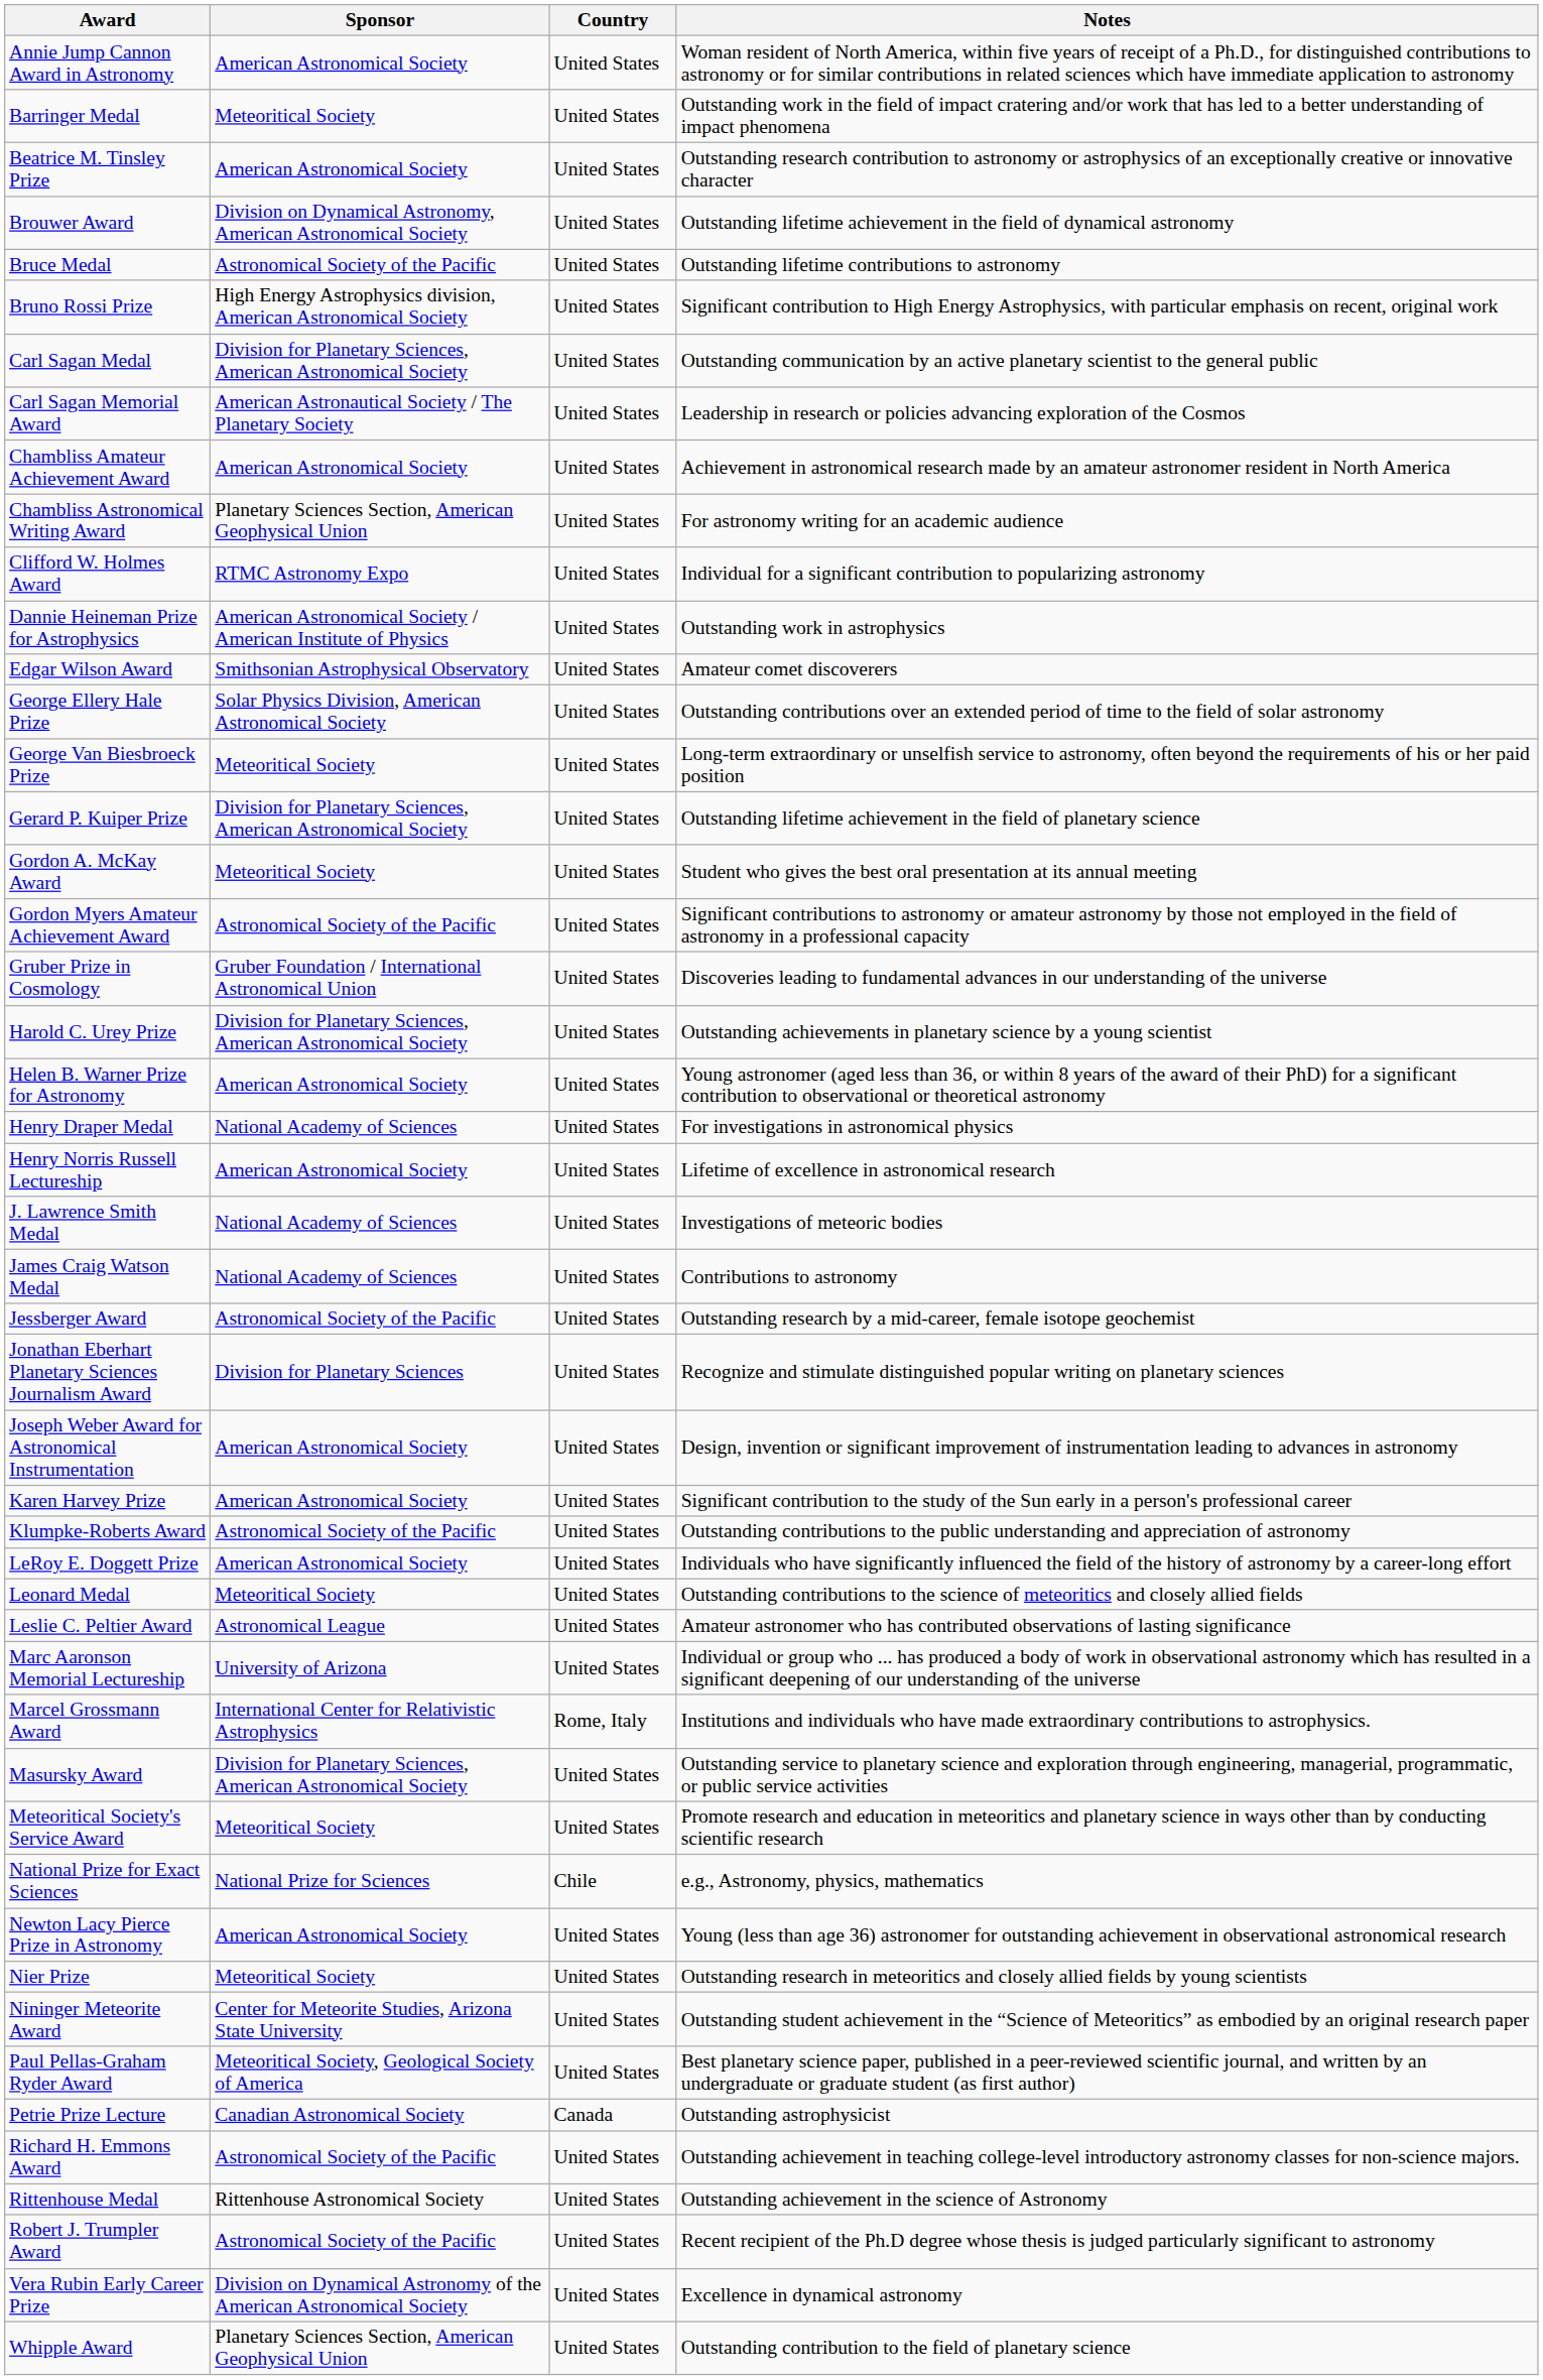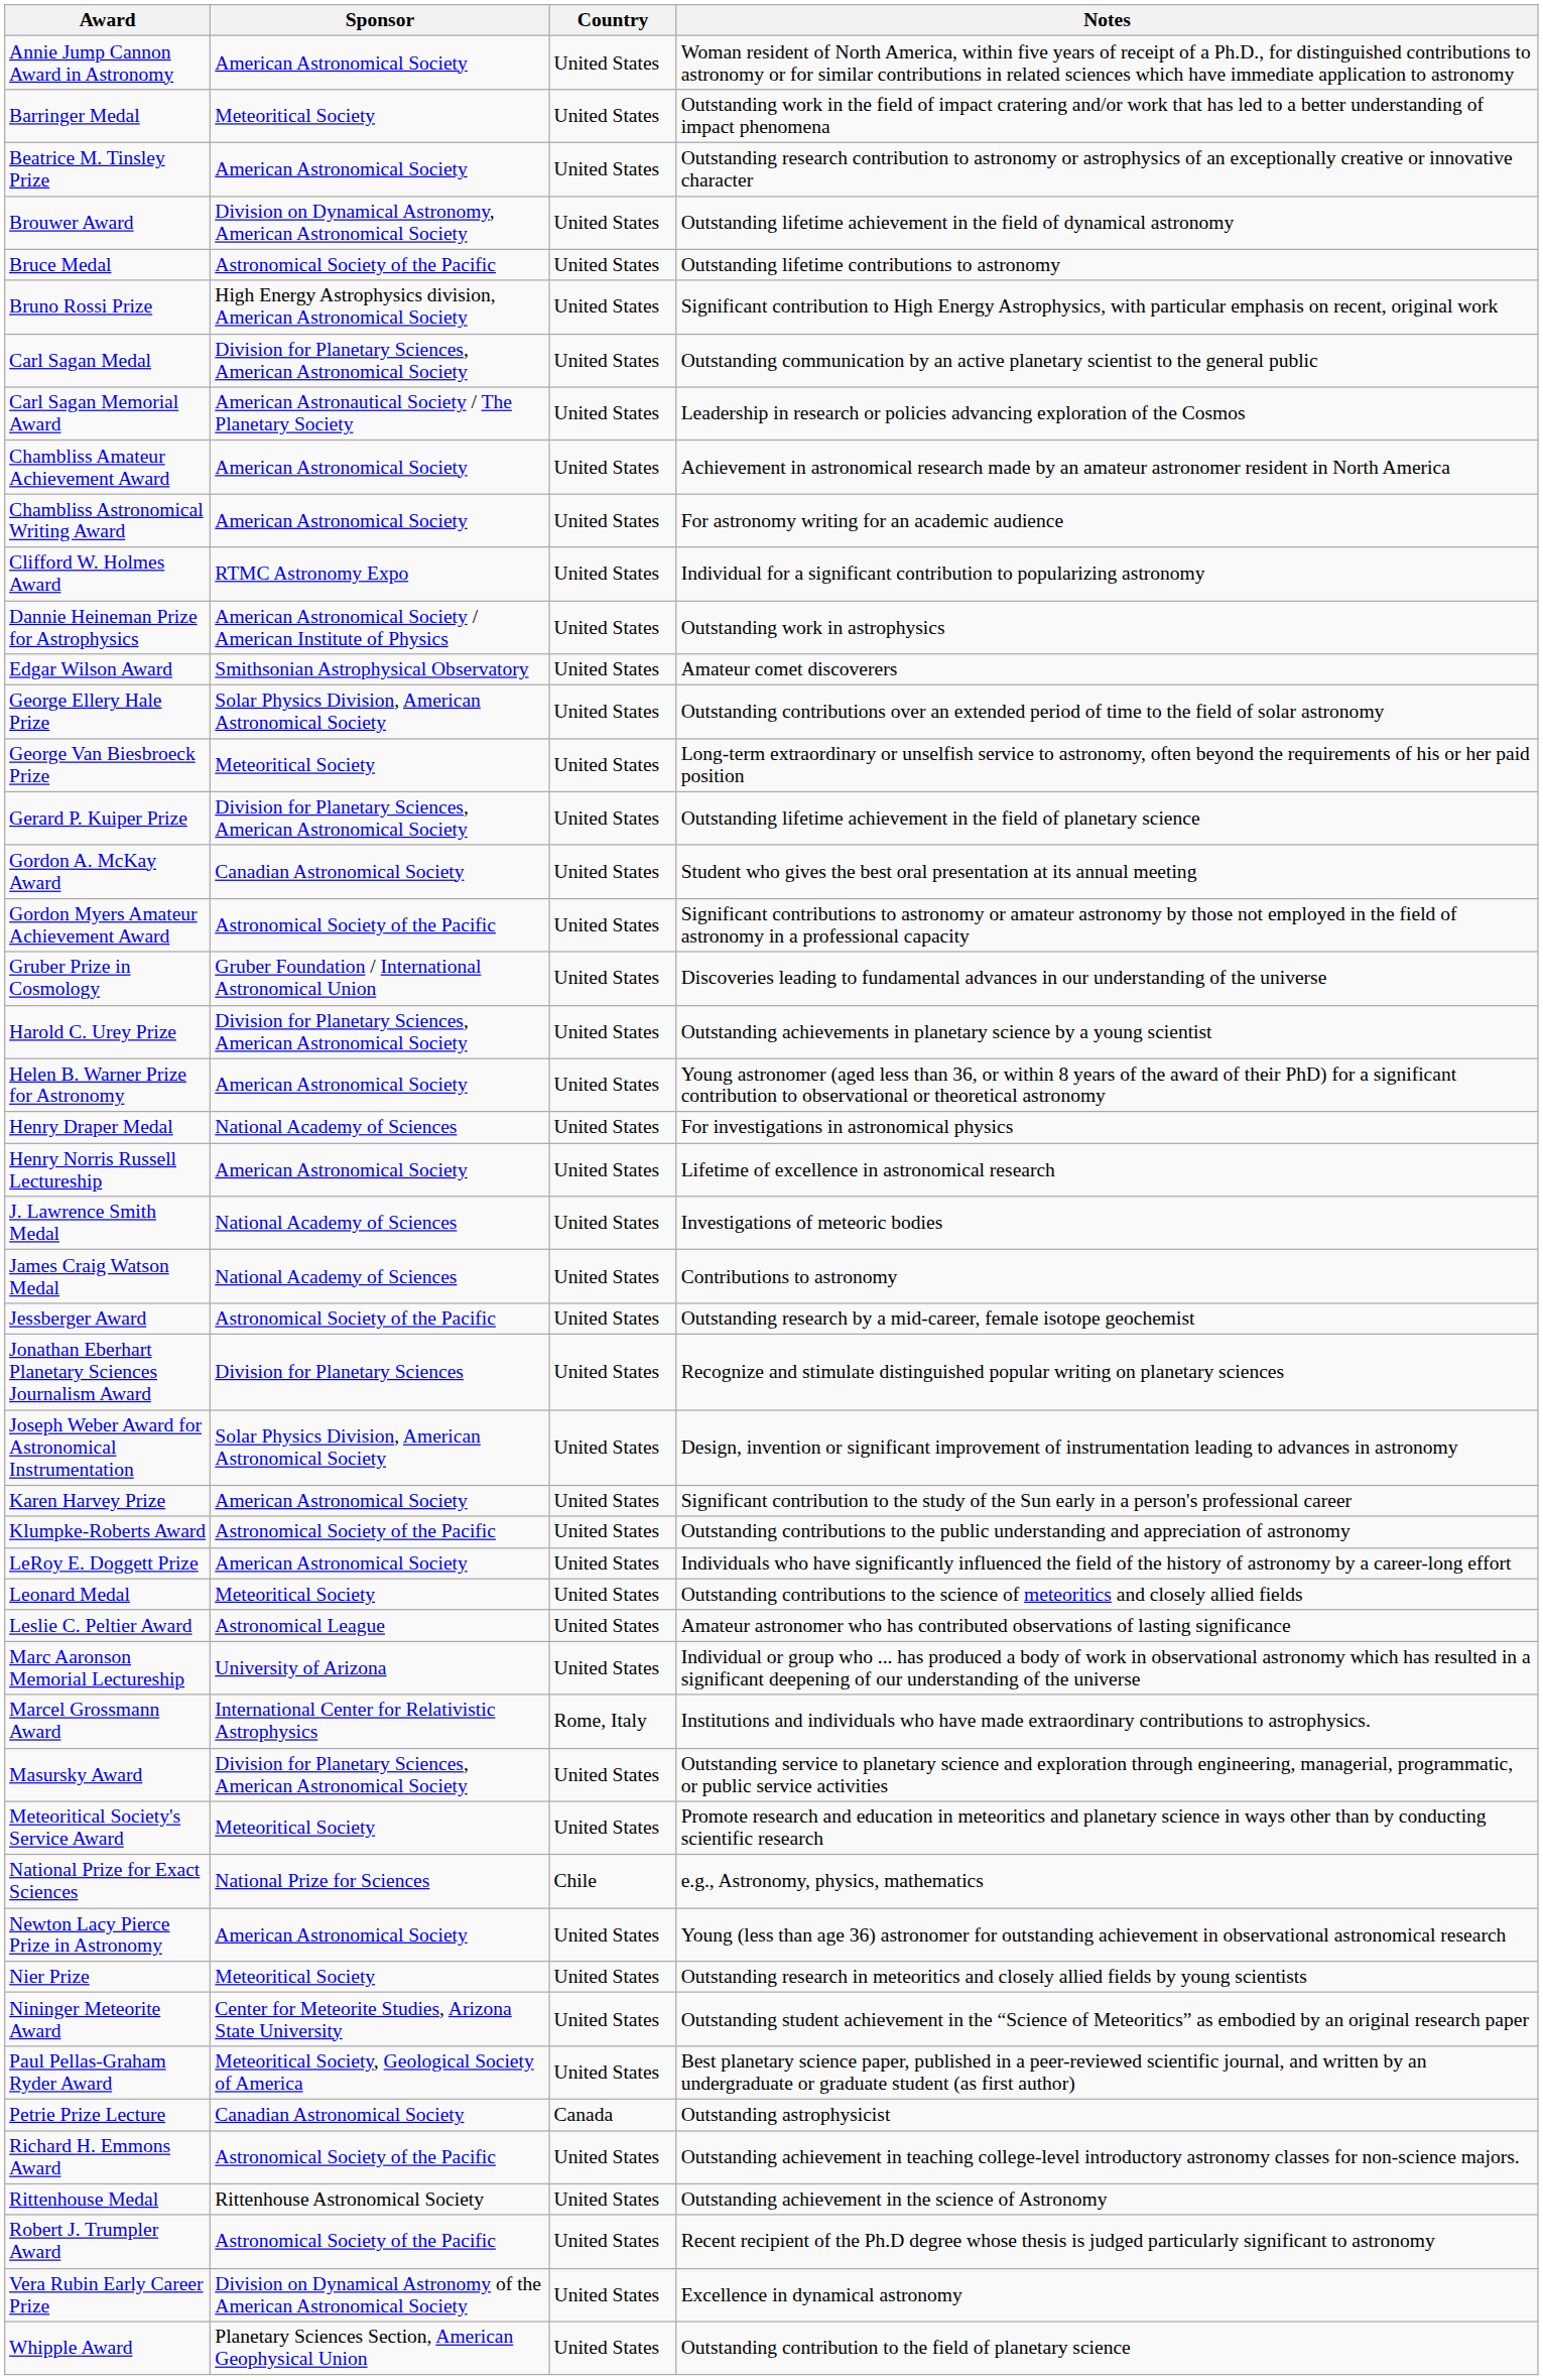Chambliss Astronomical Writing Award | Sponsor: Planetary Sciences Section, American Geophysical Union -> American Astronomical Society
Gordon A. McKay Award | Sponsor: Meteoritical Society -> Canadian Astronomical Society
Joseph Weber Award for Astronomical Instrumentation | Sponsor: American Astronomical Society -> Solar Physics Division, American Astronomical Society
